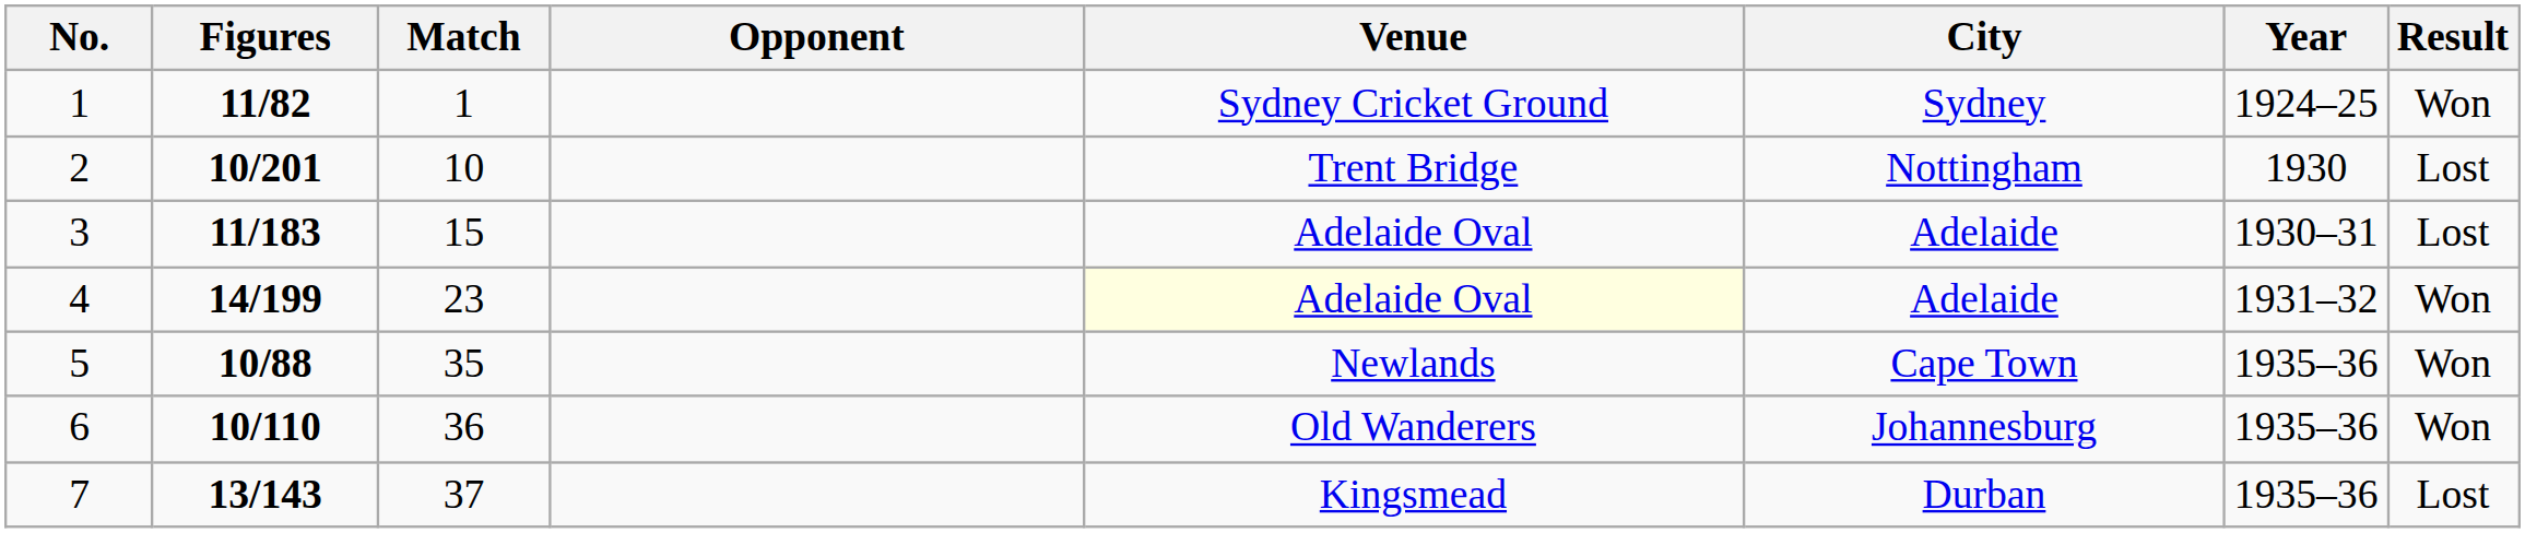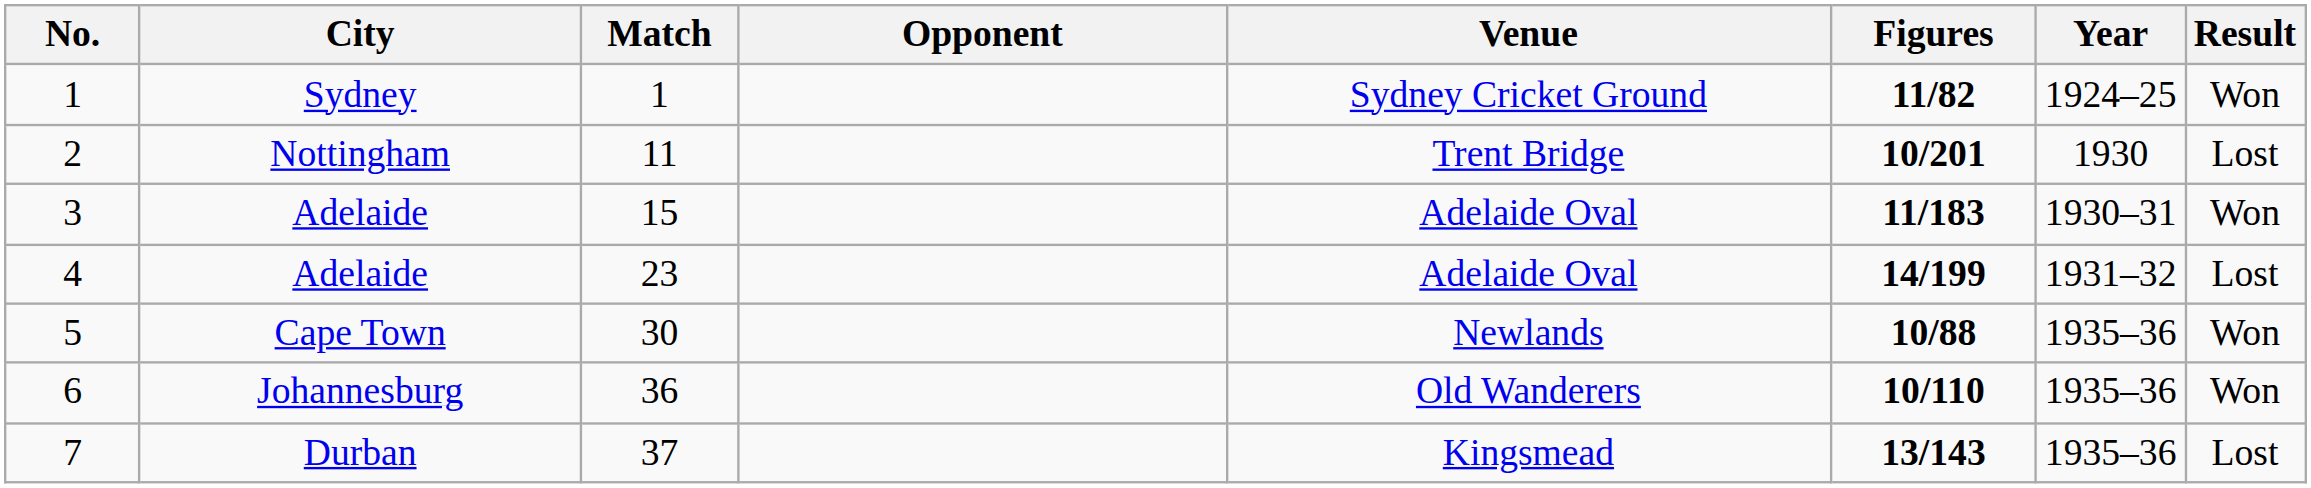columns swapped: Figures <-> City
2 | Match: 10 -> 11
3 | Result: Lost -> Won
4 | Venue: lightyellow background -> no background
4 | Result: Won -> Lost
5 | Match: 35 -> 30
